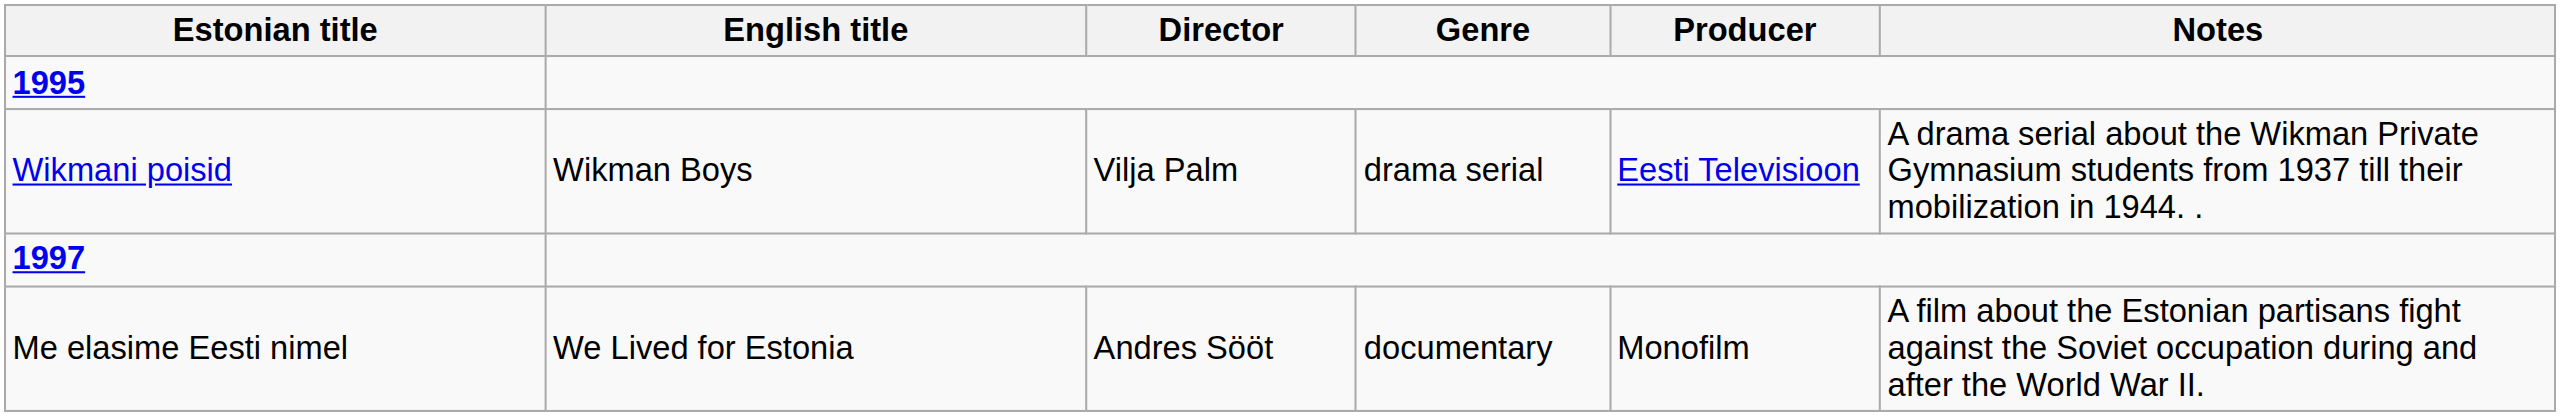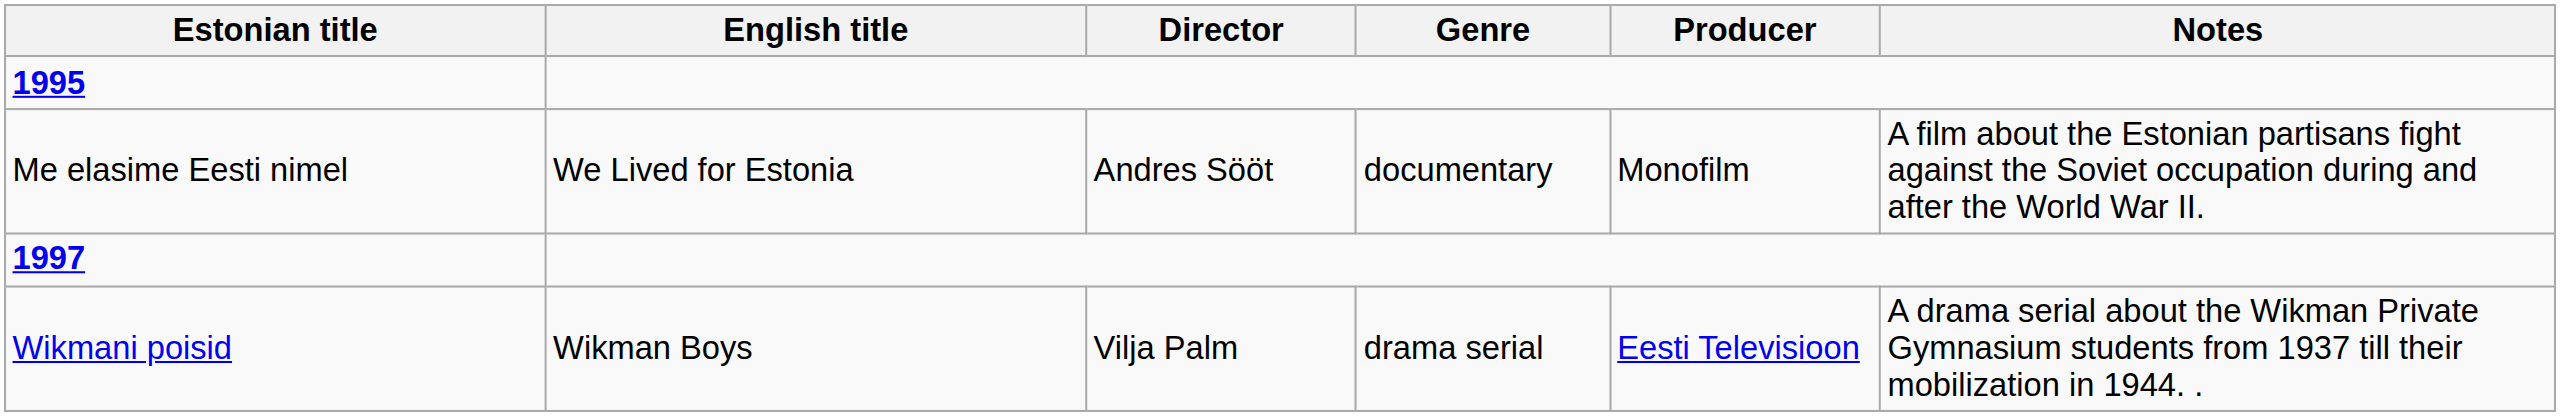rows swapped: Wikmani poisid <-> Me elasime Eesti nimel
